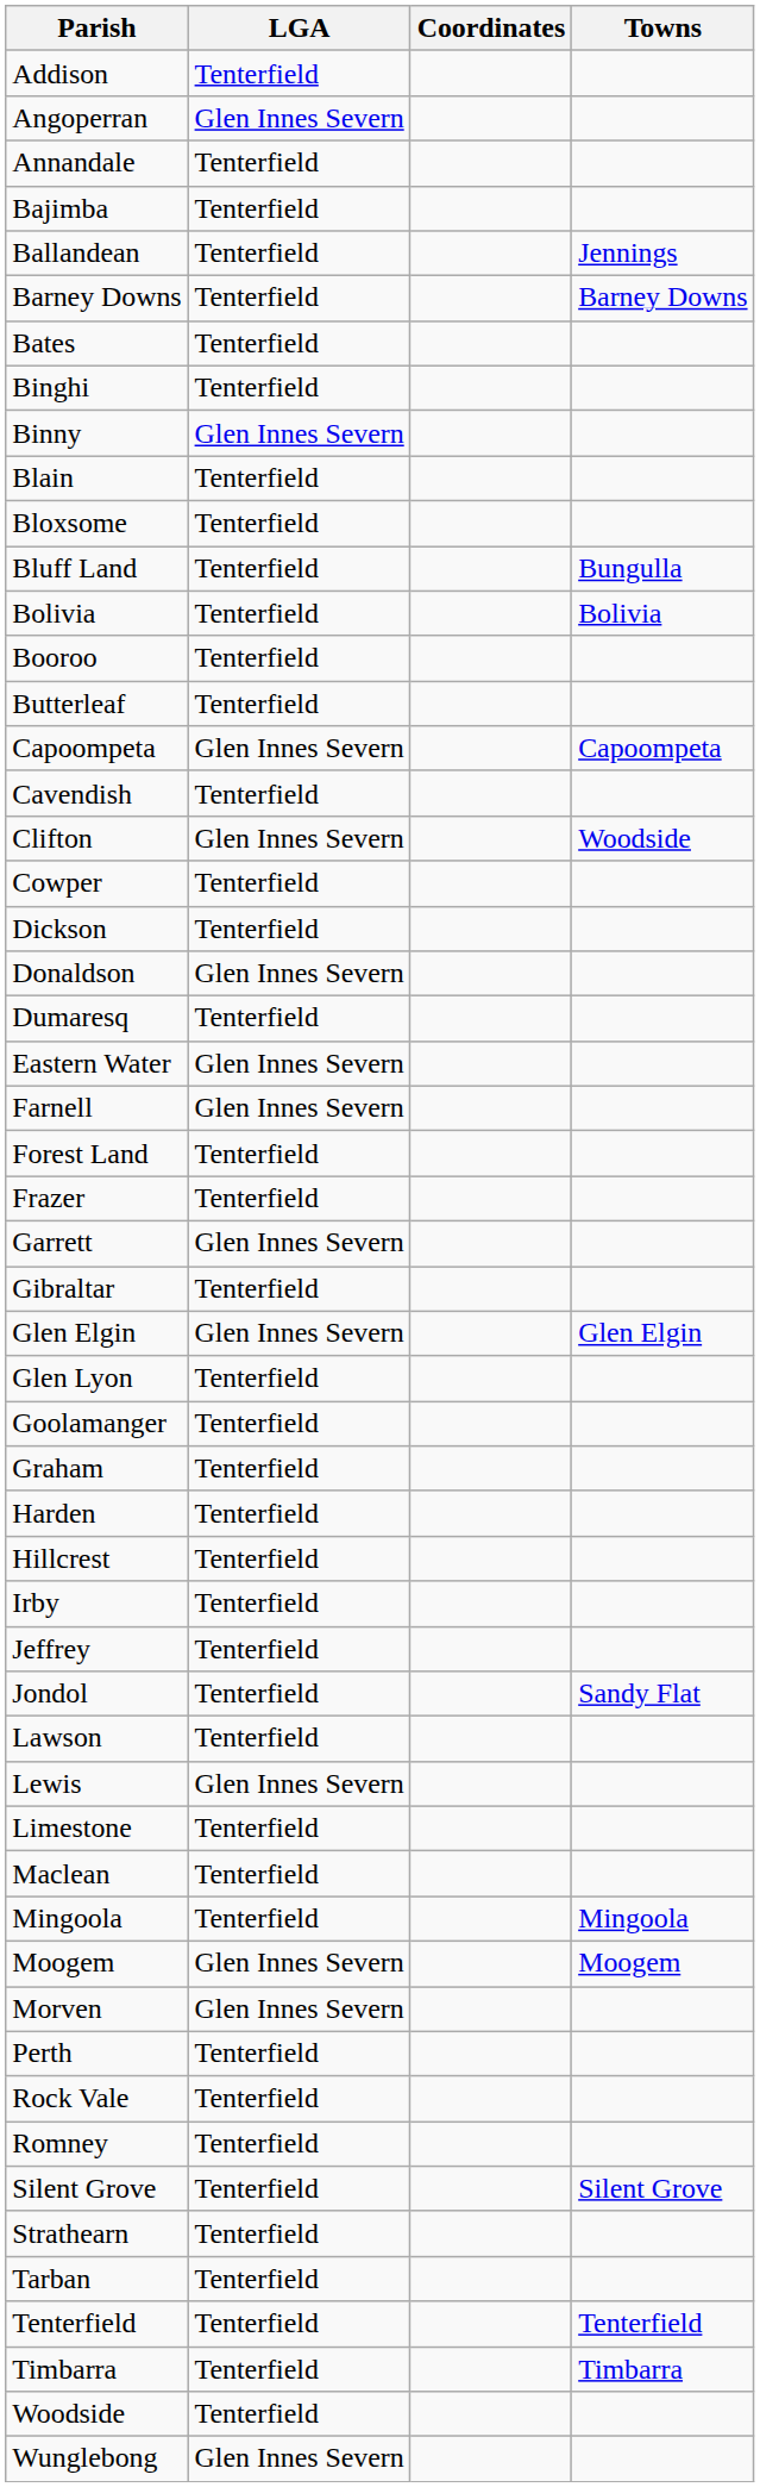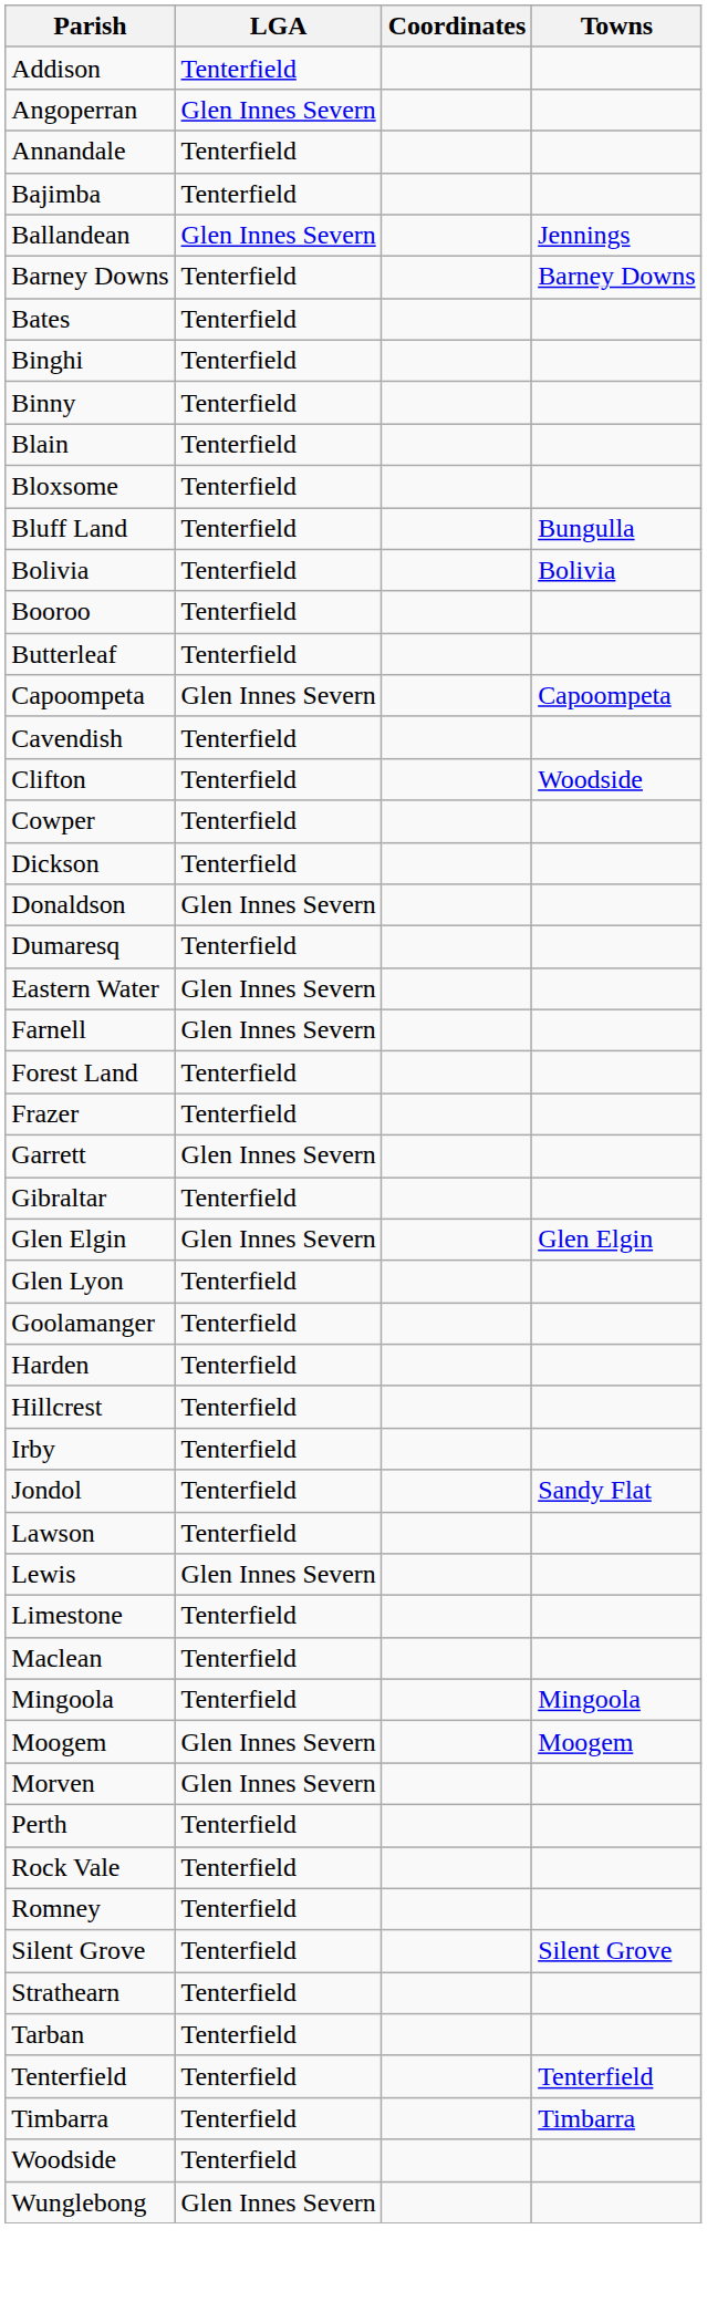Ballandean | LGA: Tenterfield -> Glen Innes Severn
Binny | LGA: Glen Innes Severn -> Tenterfield
Clifton | LGA: Glen Innes Severn -> Tenterfield
- row: Graham | Tenterfield
- row: Jeffrey | Tenterfield
